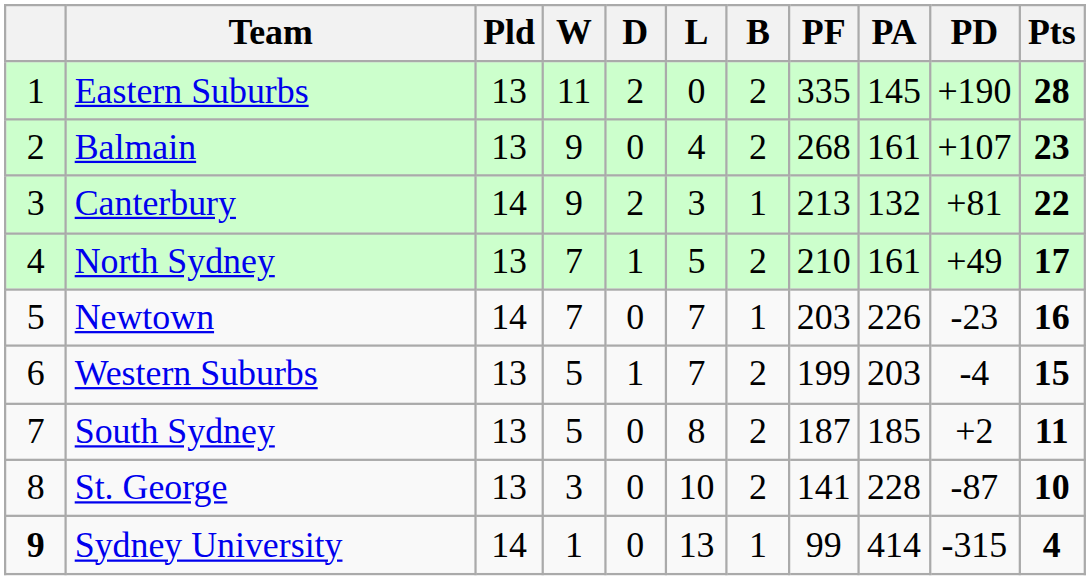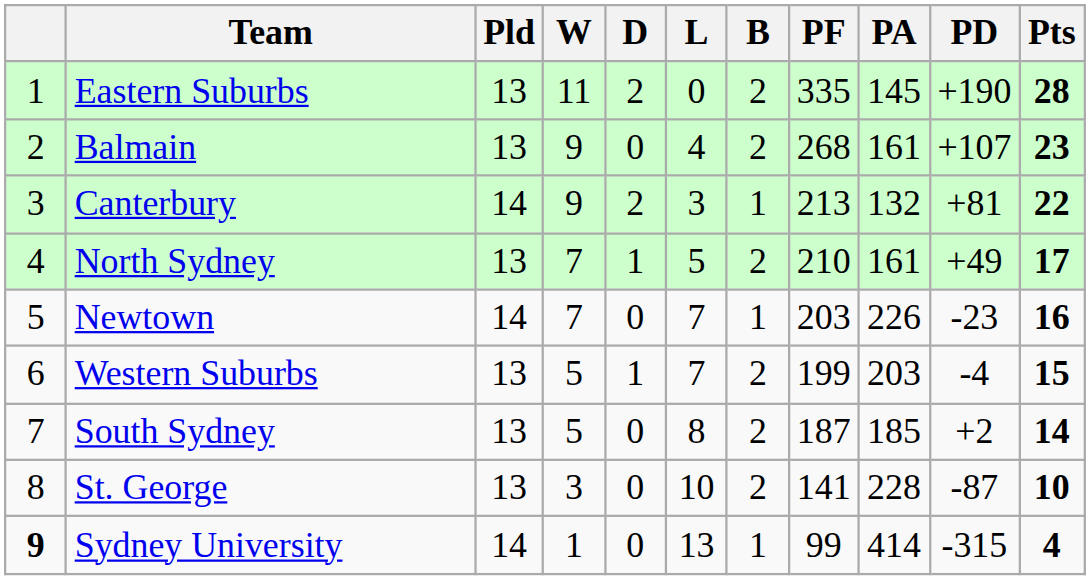South Sydney | Pts: 11 -> 14
